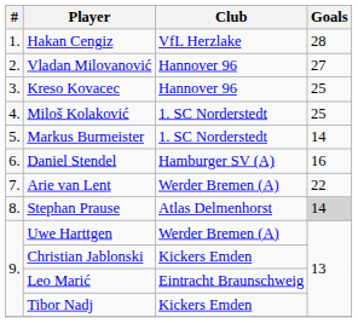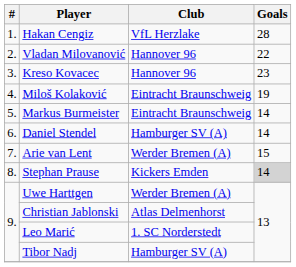Vladan Milovanović | Goals: 27 -> 22
Kreso Kovacec | Goals: 25 -> 23
Miloš Kolaković | Club: 1. SC Norderstedt -> Eintracht Braunschweig
Miloš Kolaković | Goals: 25 -> 19
Markus Burmeister | Club: 1. SC Norderstedt -> Eintracht Braunschweig
Daniel Stendel | Goals: 16 -> 14
Arie van Lent | Goals: 22 -> 15
Stephan Prause | Club: Atlas Delmenhorst -> Kickers Emden
Christian Jablonski | Club: Kickers Emden -> Atlas Delmenhorst
Leo Marić | Club: Eintracht Braunschweig -> 1. SC Norderstedt
Tibor Nadj | Club: Kickers Emden -> Hamburger SV (A)
